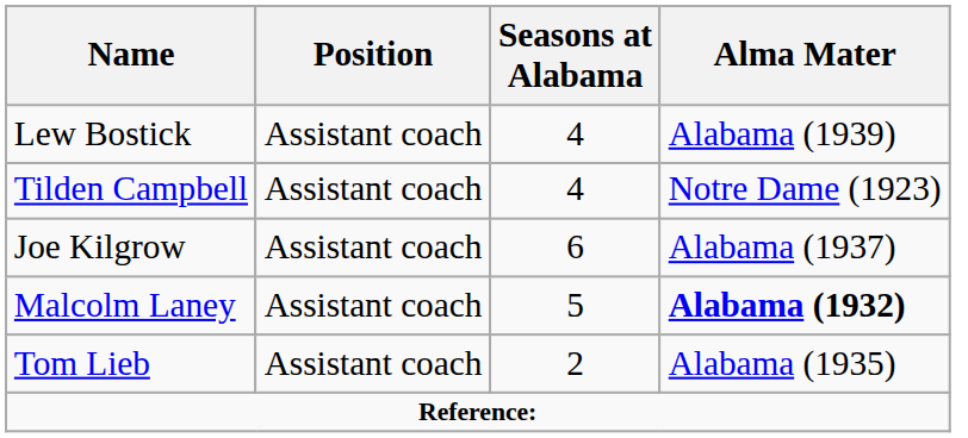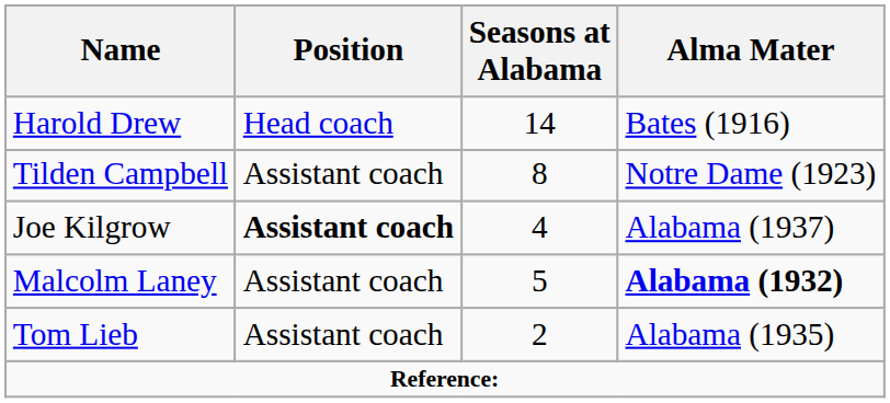+ row: Harold Drew | Head coach | 14 | Bates (1916)
- row: Lew Bostick | Assistant coach | 4 | Alabama (1939)
Tilden Campbell | Seasons at Alabama: 4 -> 8
Joe Kilgrow | Position: normal -> bold
Joe Kilgrow | Seasons at Alabama: 6 -> 4
